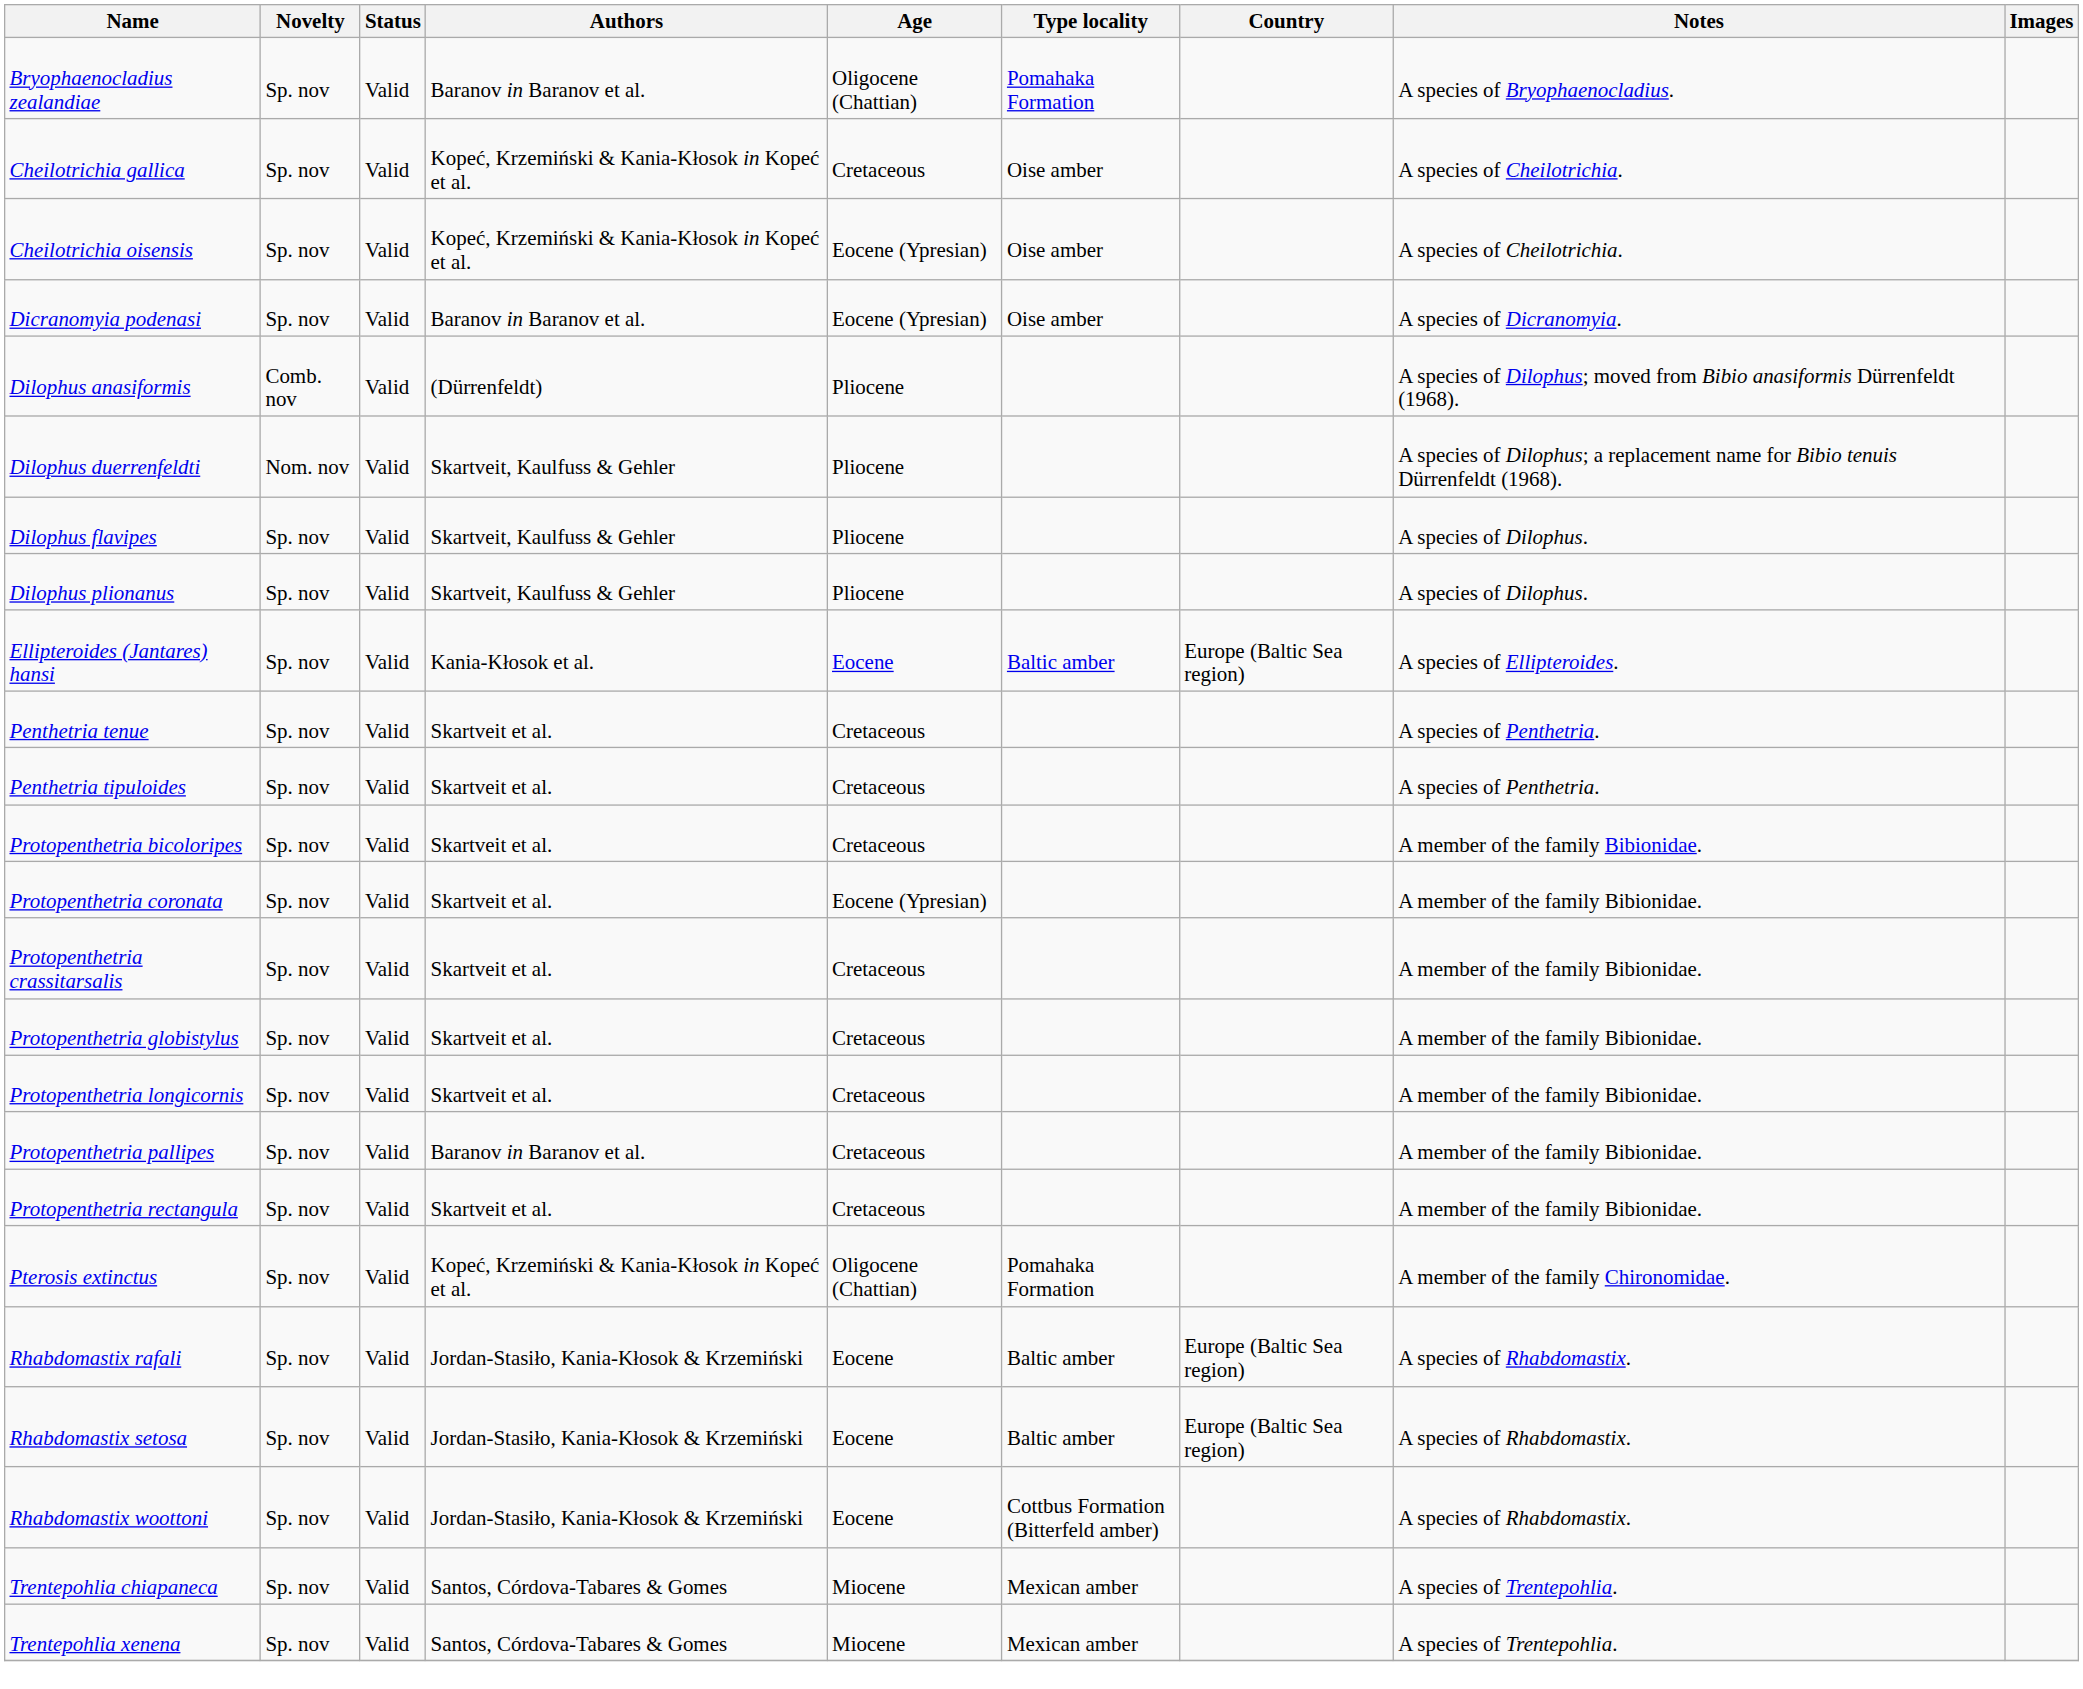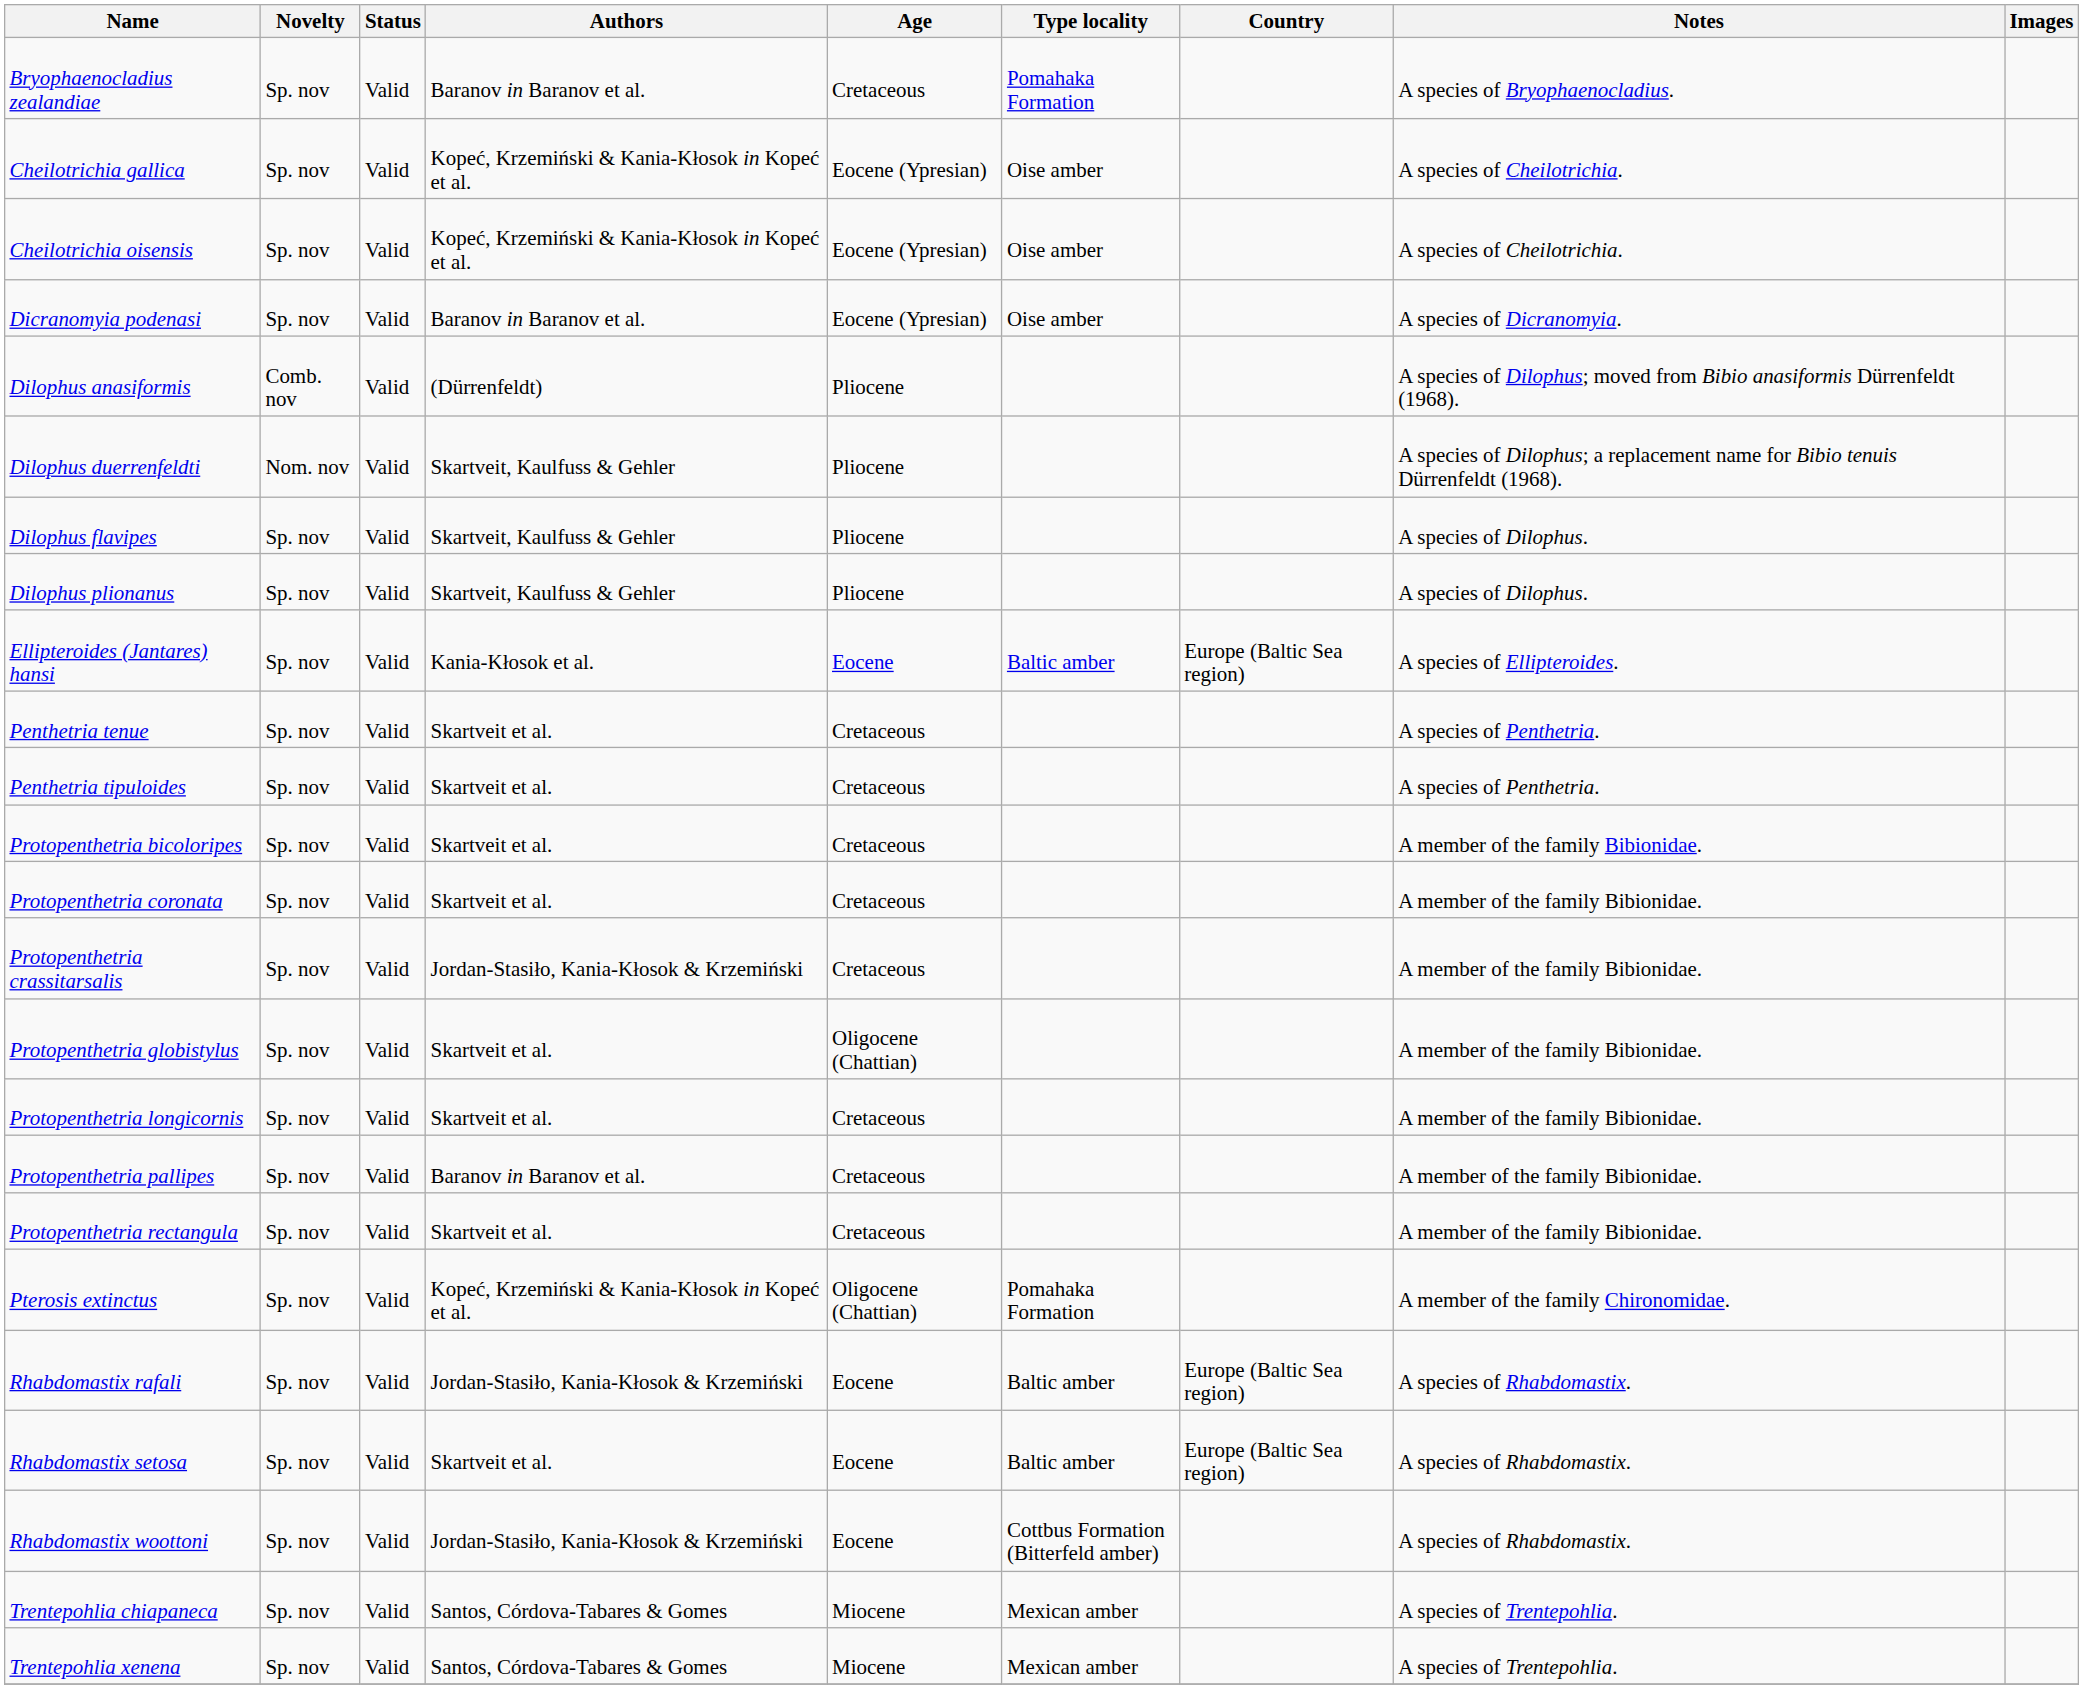Bryophaenocladius zealandiae | Age: Oligocene (Chattian) -> Cretaceous
Cheilotrichia gallica | Age: Cretaceous -> Eocene (Ypresian)
Protopenthetria coronata | Age: Eocene (Ypresian) -> Cretaceous
Protopenthetria crassitarsalis | Authors: Skartveit et al. -> Jordan-Stasiło, Kania-Kłosok & Krzemiński
Protopenthetria globistylus | Age: Cretaceous -> Oligocene (Chattian)
Rhabdomastix setosa | Authors: Jordan-Stasiło, Kania-Kłosok & Krzemiński -> Skartveit et al.
